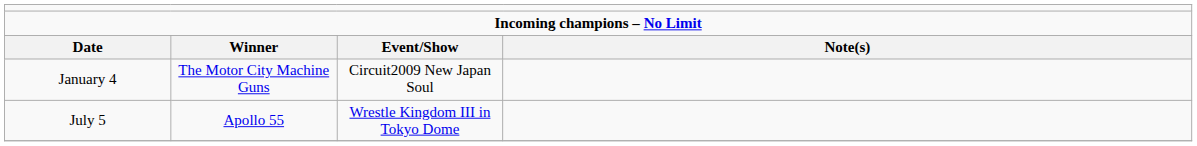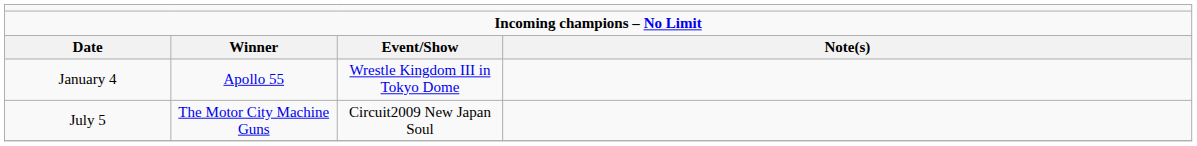January 4 | column 2: The Motor City Machine Guns -> Apollo 55
January 4 | column 3: Circuit2009 New Japan Soul -> Wrestle Kingdom III in Tokyo Dome
July 5 | column 2: Apollo 55 -> The Motor City Machine Guns
July 5 | column 3: Wrestle Kingdom III in Tokyo Dome -> Circuit2009 New Japan Soul
